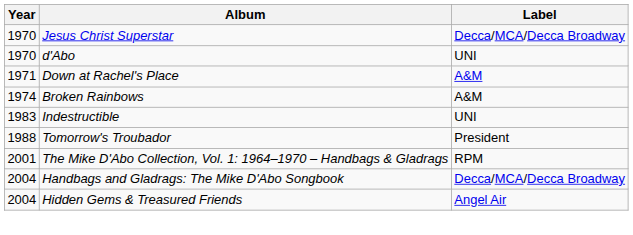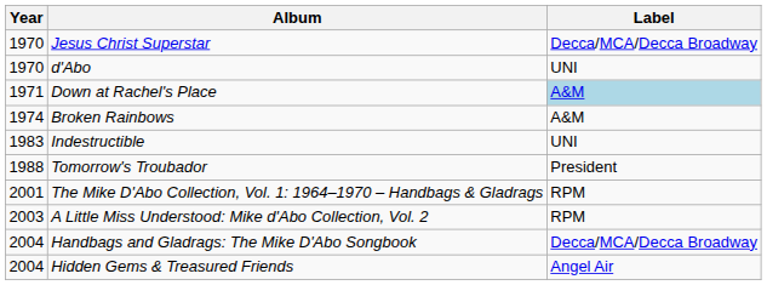Down at Rachel's Place | Label: no background -> lightblue background
+ row: 2003 | A Little Miss Understood: Mike d'Abo Collection, Vol. 2 | RPM
